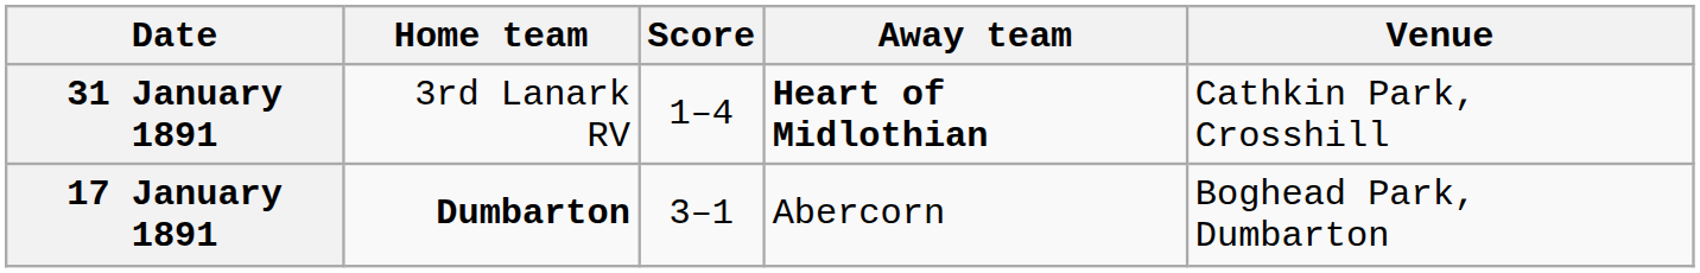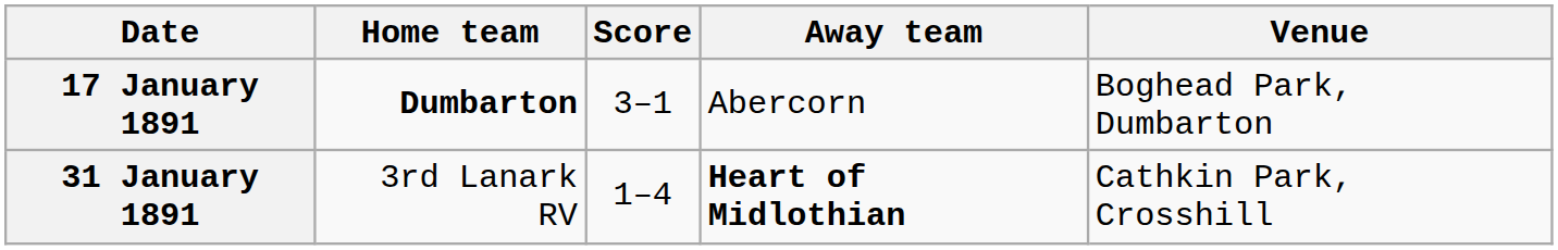rows swapped: 17 January 1891 <-> 31 January 1891
